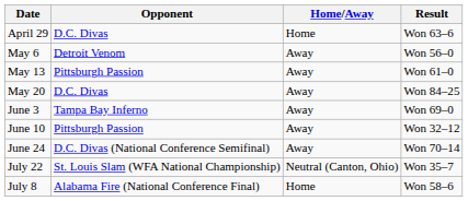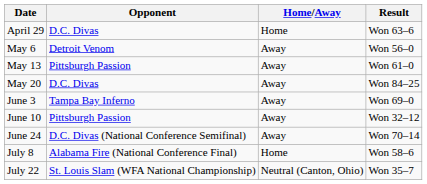rows swapped: July 8 <-> July 22
